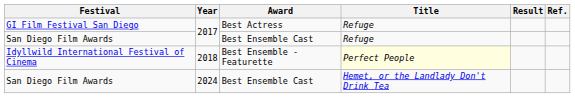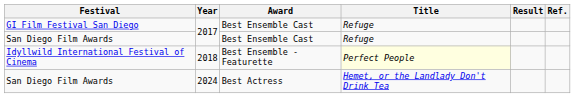GI Film Festival San Diego | Award: Best Actress -> Best Ensemble Cast
San Diego Film Awards / 2024 | Award: Best Ensemble Cast -> Best Actress
